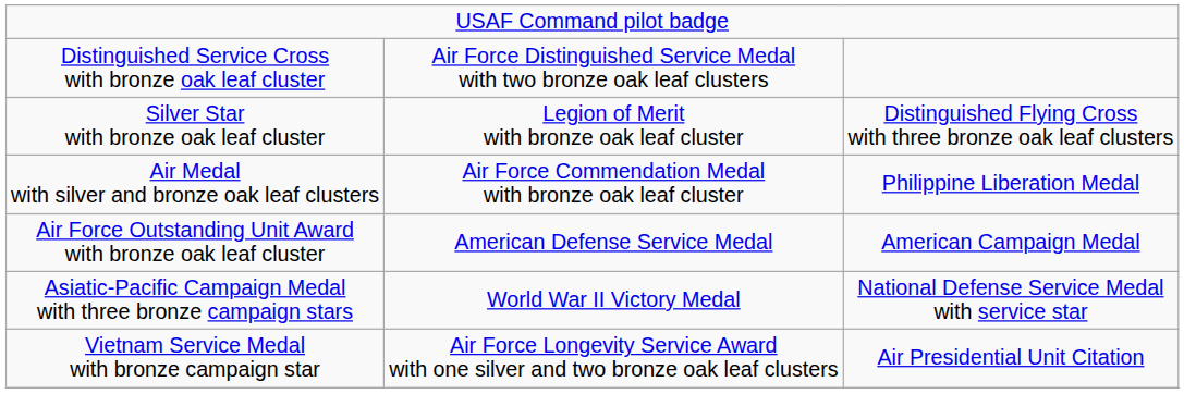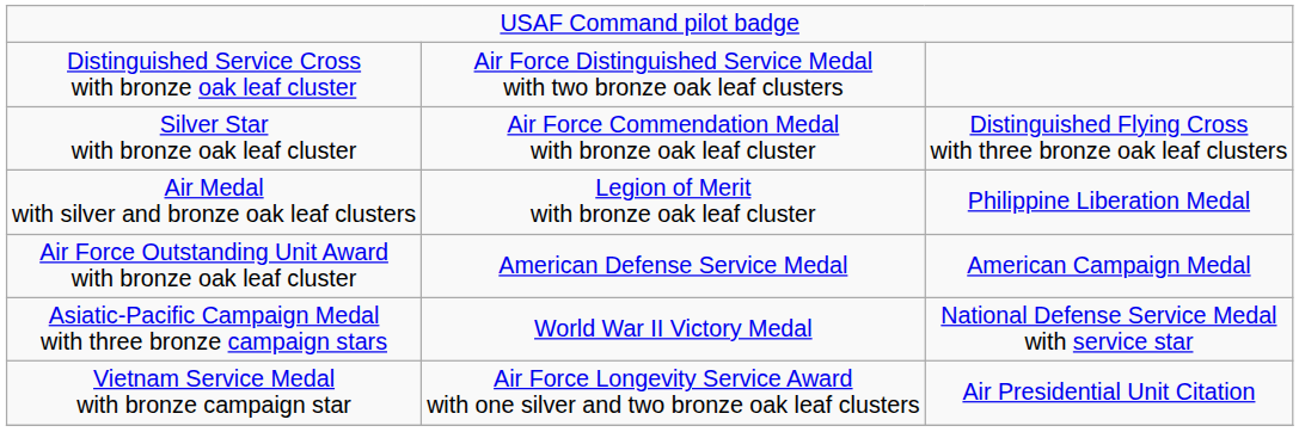Silver Star with bronze oak leaf cluster | column 2: Legion of Merit with bronze oak leaf cluster -> Air Force Commendation Medal with bronze oak leaf cluster
Air Medal with silver and bronze oak leaf clusters | column 2: Air Force Commendation Medal with bronze oak leaf cluster -> Legion of Merit with bronze oak leaf cluster
